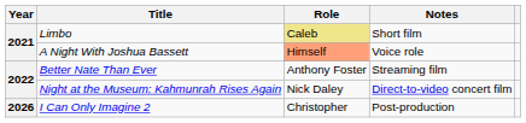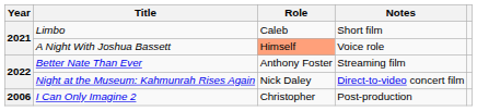Limbo | Role: khaki background -> no background
I Can Only Imagine 2 | Year: 2026 -> 2006
